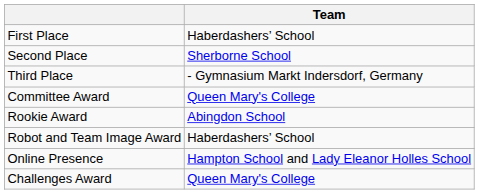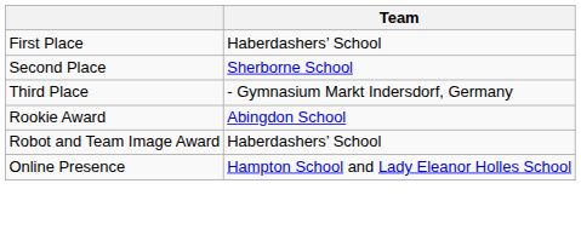- row: Committee Award | Queen Mary's College
- row: Challenges Award | Queen Mary's College
